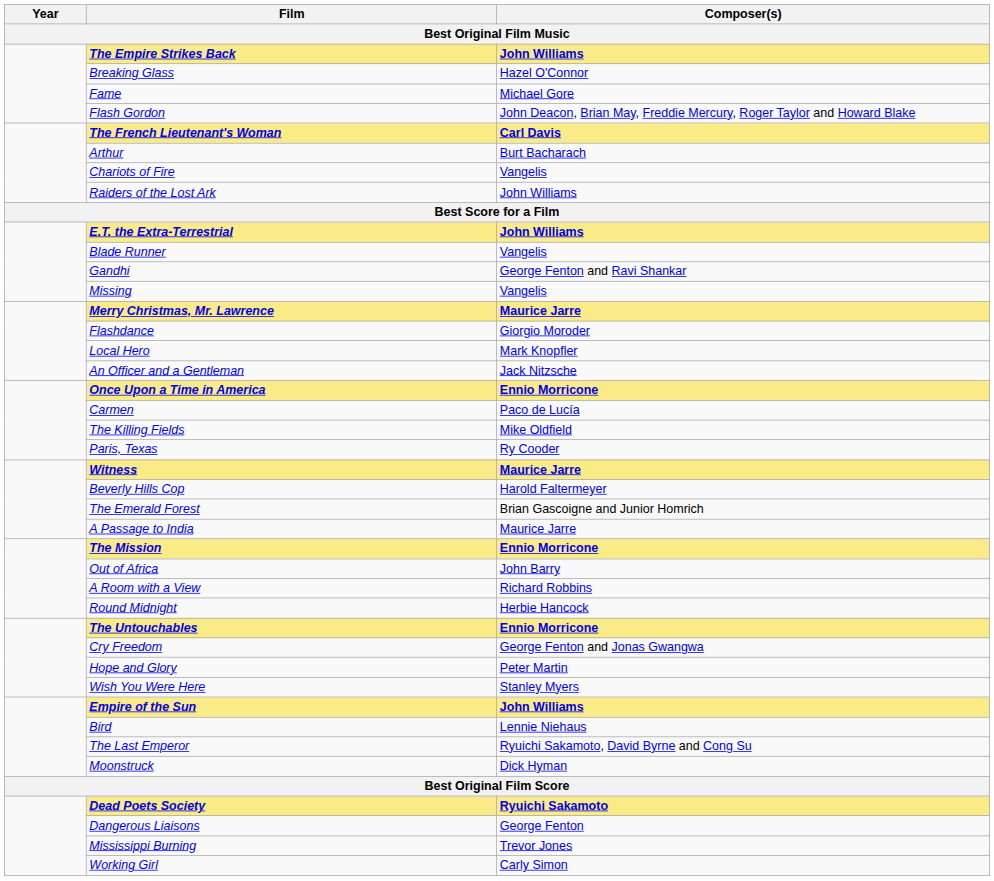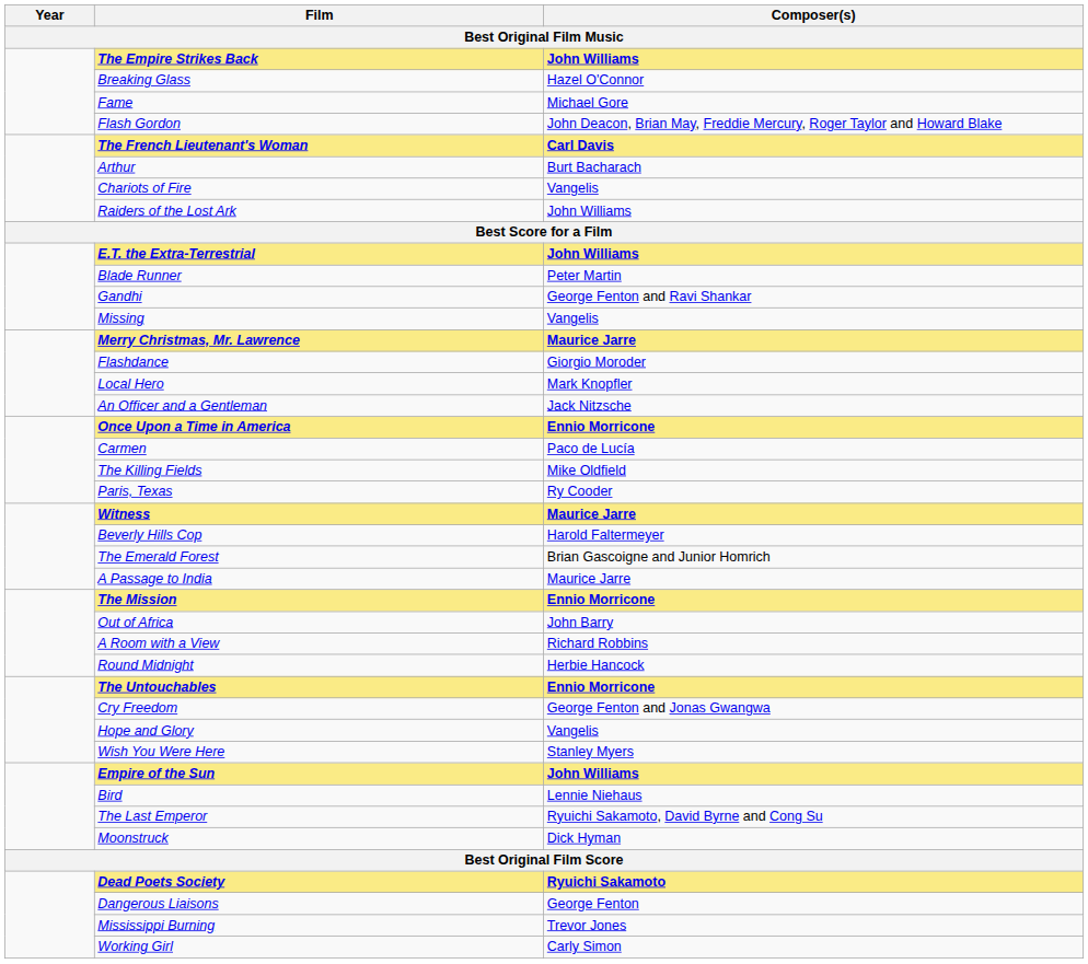Blade Runner | Composer(s): Vangelis -> Peter Martin
Hope and Glory | Composer(s): Peter Martin -> Vangelis
